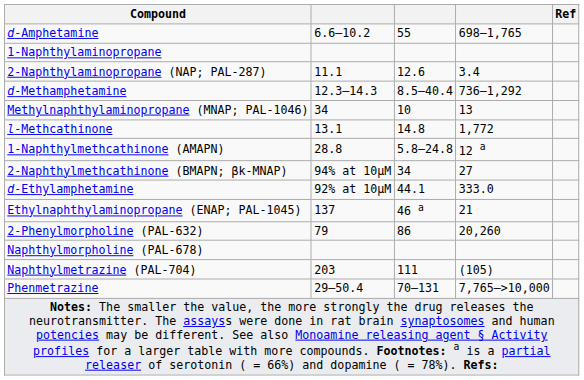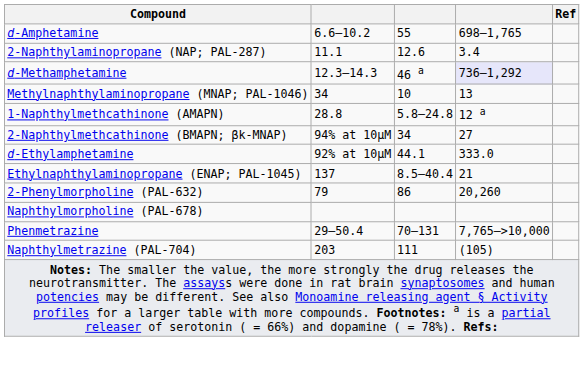- row: 1-Naphthylaminopropane
d-Methamphetamine | column 3: 8.5–40.4 -> 46 a
d-Methamphetamine | column 4: no background -> lavender background
- row: l-Methcathinone | 13.1 | 14.8 | 1,772
Ethylnaphthylaminopropane (ENAP; PAL-1045) | column 3: 46 a -> 8.5–40.4
rows swapped: Phenmetrazine <-> Naphthylmetrazine (PAL-704)
